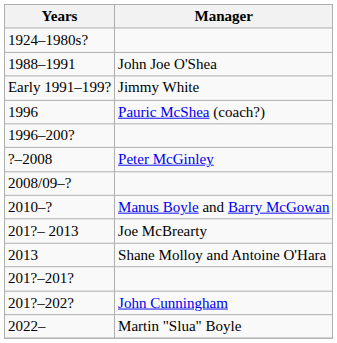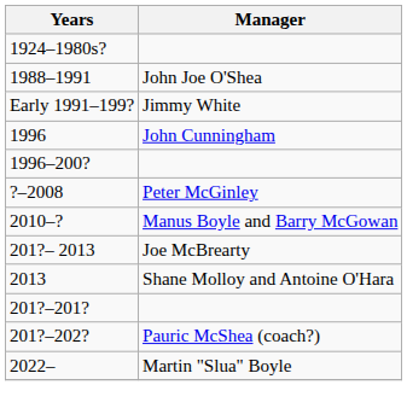1996 | Manager: Pauric McShea (coach?) -> John Cunningham
- row: 2008/09–?
201?–202? | Manager: John Cunningham -> Pauric McShea (coach?)
